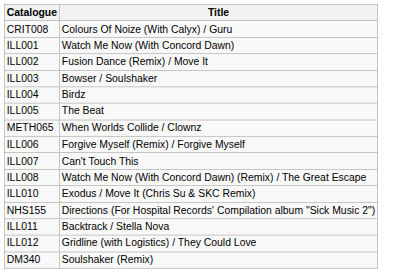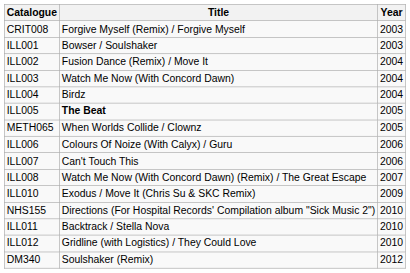+ column: Year | 2003 | 2003 | 2004 | 2004 | 2004 | 2005 | 2005 | 2006 | 2006 | 2007 | 2009 | 2010 | 2010 | 2010 | 2012
CRIT008 | Title: Colours Of Noize (With Calyx) / Guru -> Forgive Myself (Remix) / Forgive Myself
ILL001 | Title: Watch Me Now (With Concord Dawn) -> Bowser / Soulshaker
ILL003 | Title: Bowser / Soulshaker -> Watch Me Now (With Concord Dawn)
ILL005 | Title: normal -> bold
ILL006 | Title: Forgive Myself (Remix) / Forgive Myself -> Colours Of Noize (With Calyx) / Guru
